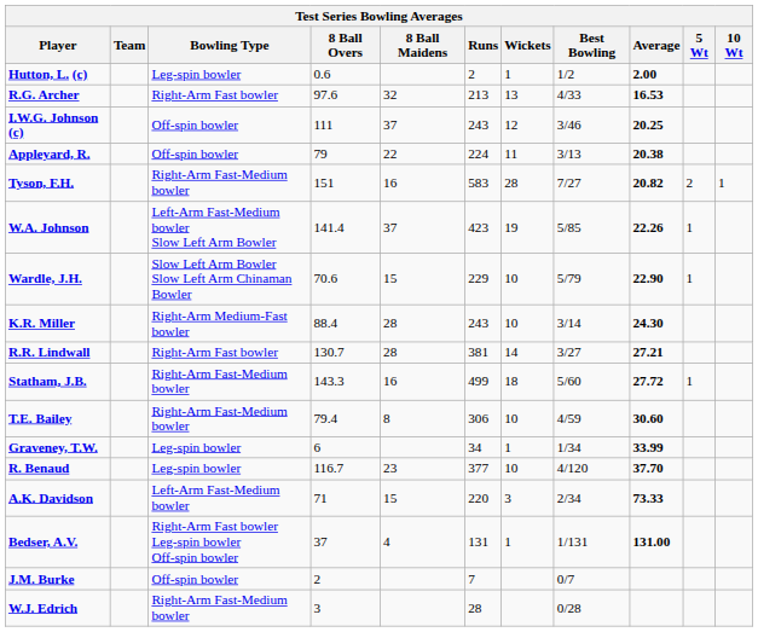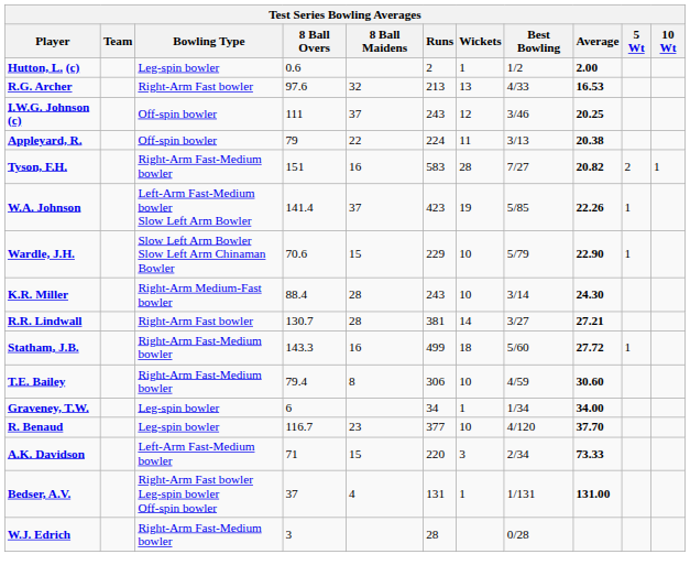Graveney, T.W. | Average: 33.99 -> 34.00
- row: J.M. Burke | Off-spin bowler | 2 | 7 | 0/7
